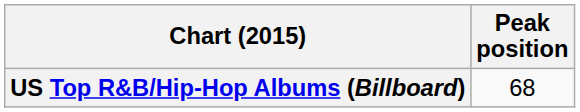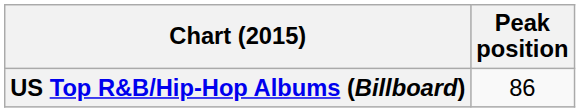US Top R&B/Hip-Hop Albums (Billboard) | Peak position: 68 -> 86
